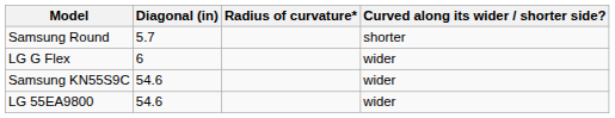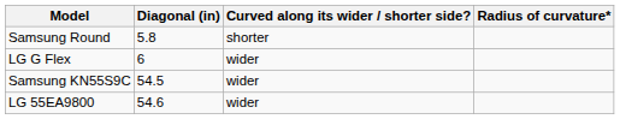columns swapped: Radius of curvature* <-> Curved along its wider / shorter side?
Samsung Round | Diagonal (in): 5.7 -> 5.8
Samsung KN55S9C | Diagonal (in): 54.6 -> 54.5
